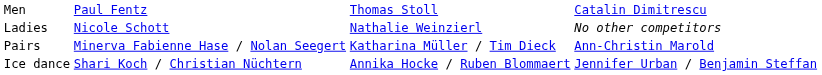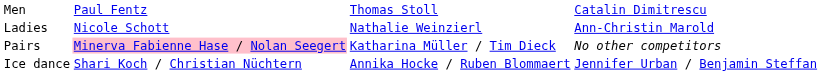Ladies | column 4: No other competitors -> Ann-Christin Marold
Pairs | column 2: no background -> pink background
Pairs | column 4: Ann-Christin Marold -> No other competitors
